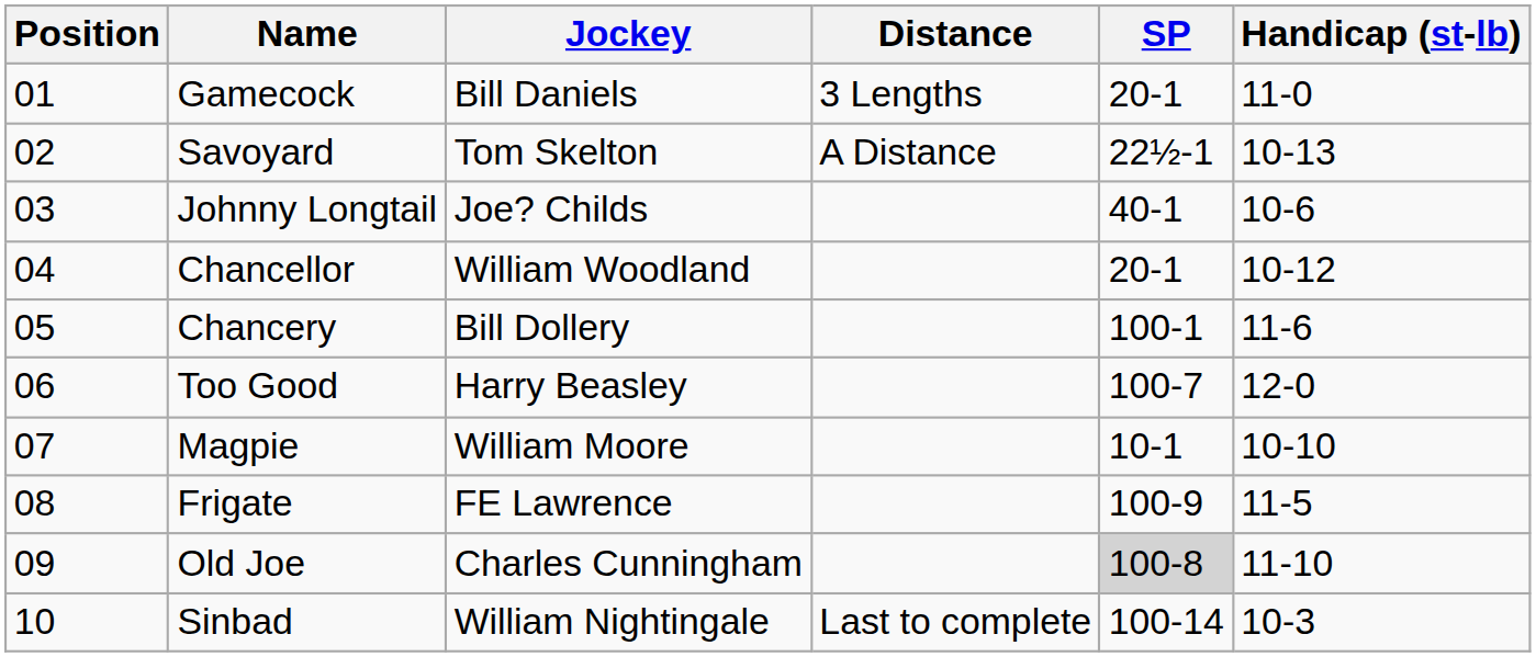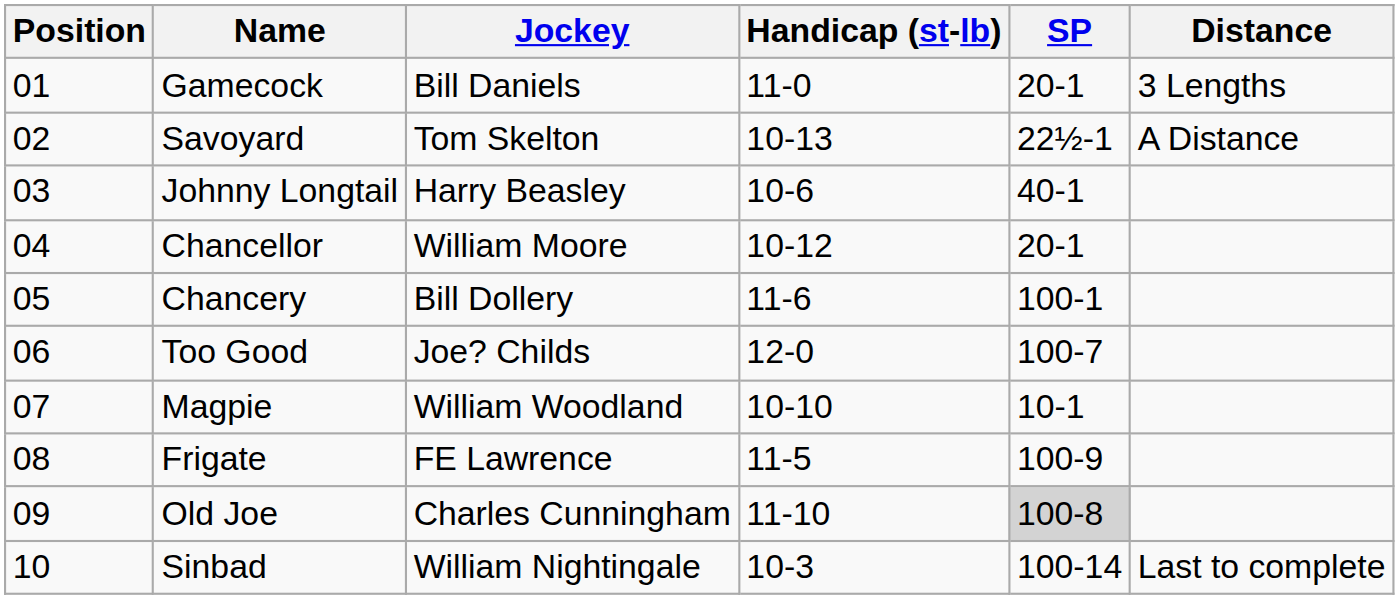columns swapped: Handicap (st-lb) <-> Distance
Johnny Longtail | Jockey: Joe? Childs -> Harry Beasley
Chancellor | Jockey: William Woodland -> William Moore
Too Good | Jockey: Harry Beasley -> Joe? Childs
Magpie | Jockey: William Moore -> William Woodland
